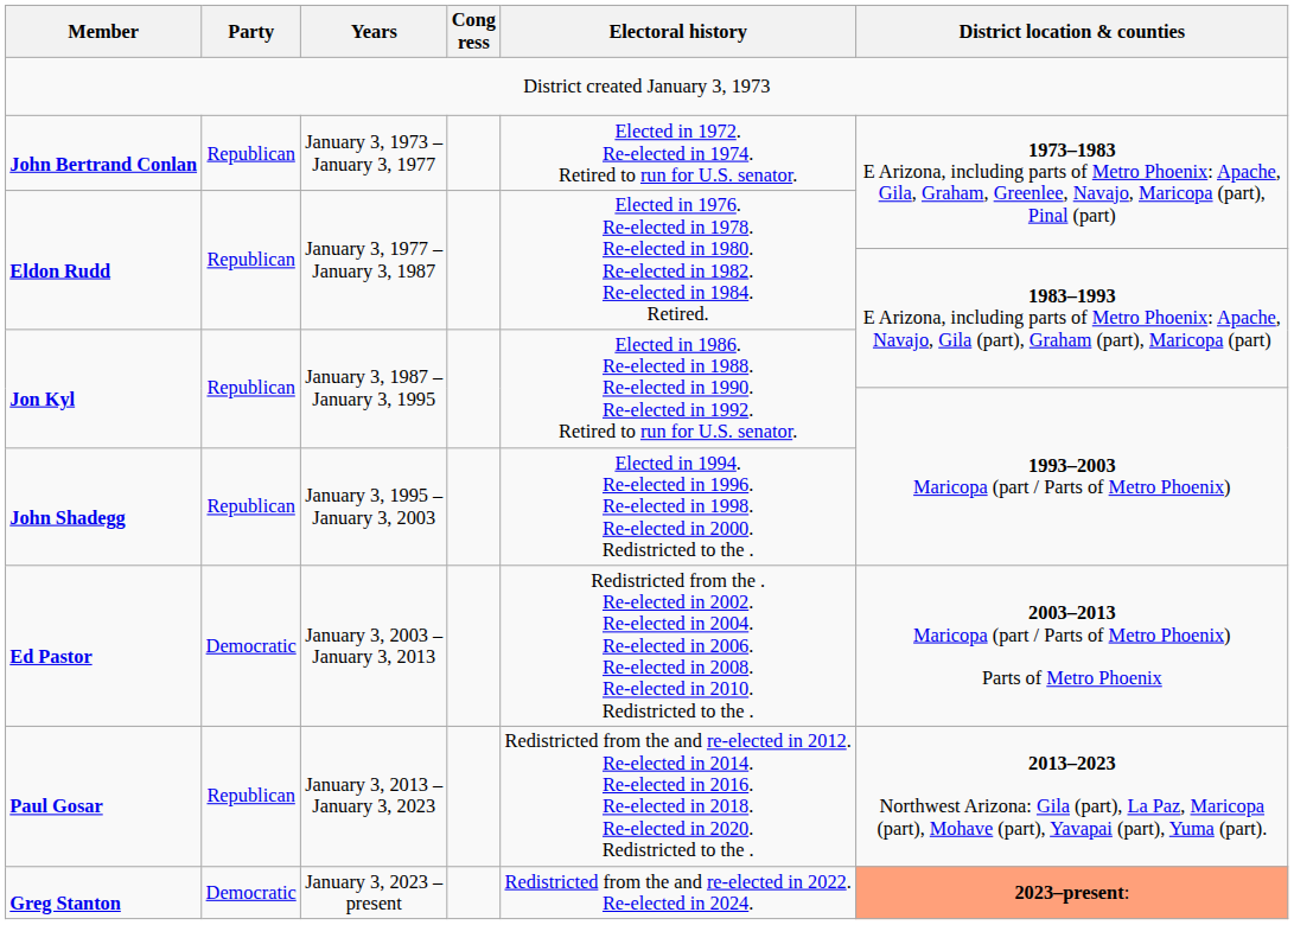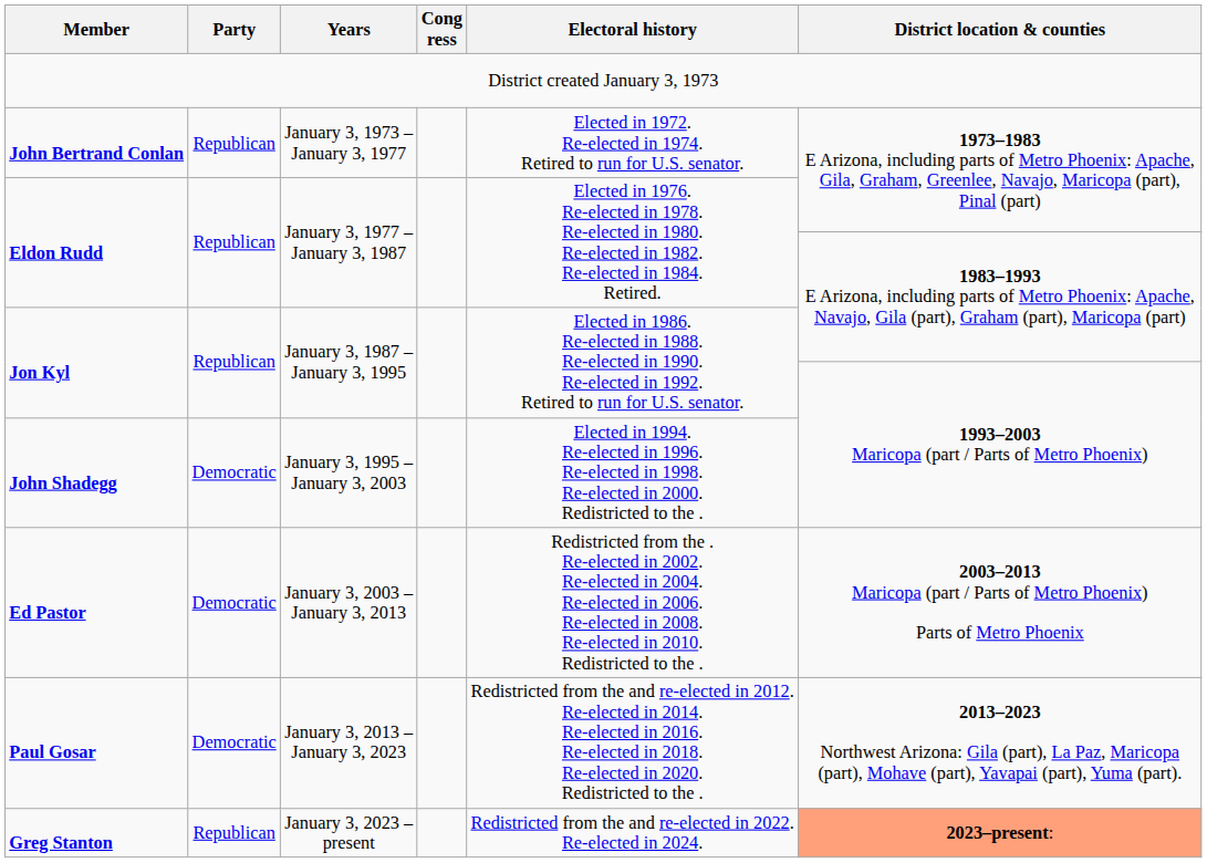John Shadegg | Party: Republican -> Democratic
Paul Gosar | Party: Republican -> Democratic
Greg Stanton | Party: Democratic -> Republican
